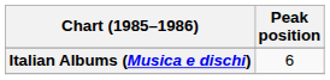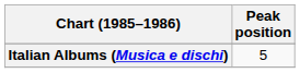Italian Albums (Musica e dischi) | Peak position: 6 -> 5
